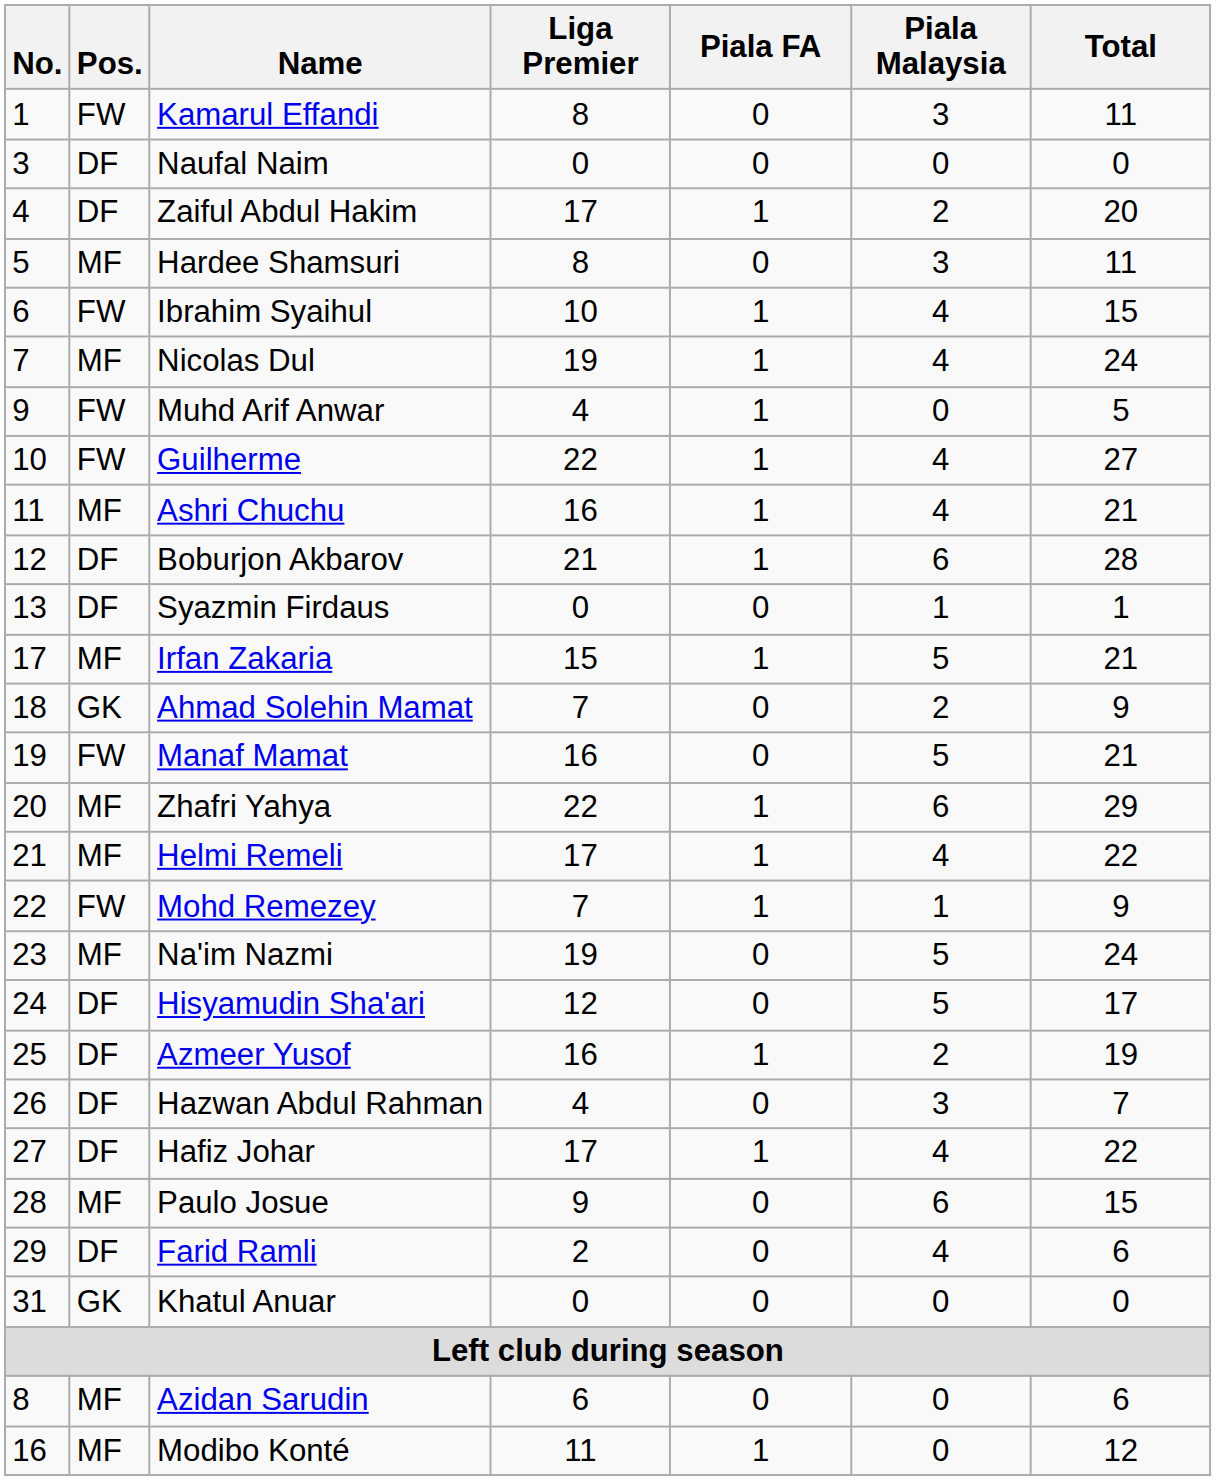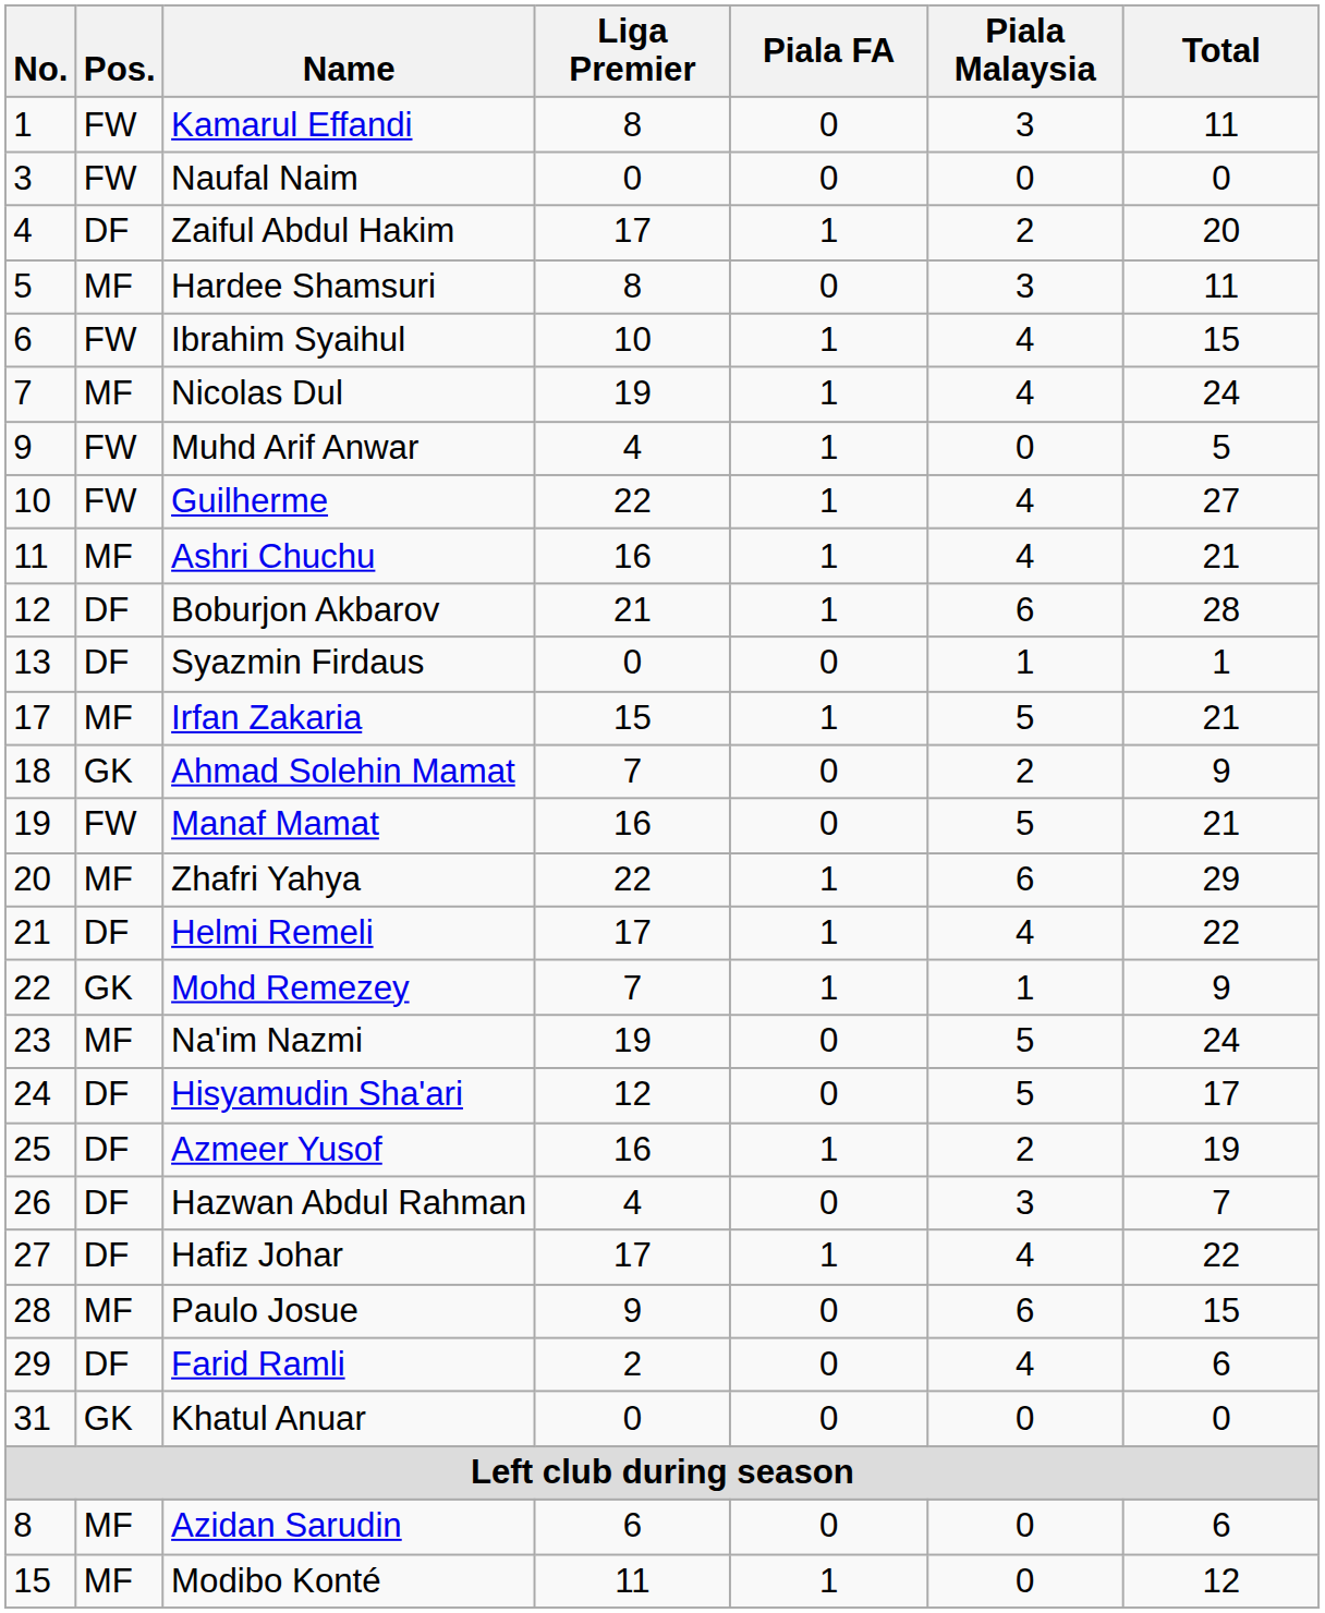Naufal Naim | Pos.: DF -> FW
Helmi Remeli | Pos.: MF -> DF
Mohd Remezey | Pos.: FW -> GK
Modibo Konté | No.: 16 -> 15
